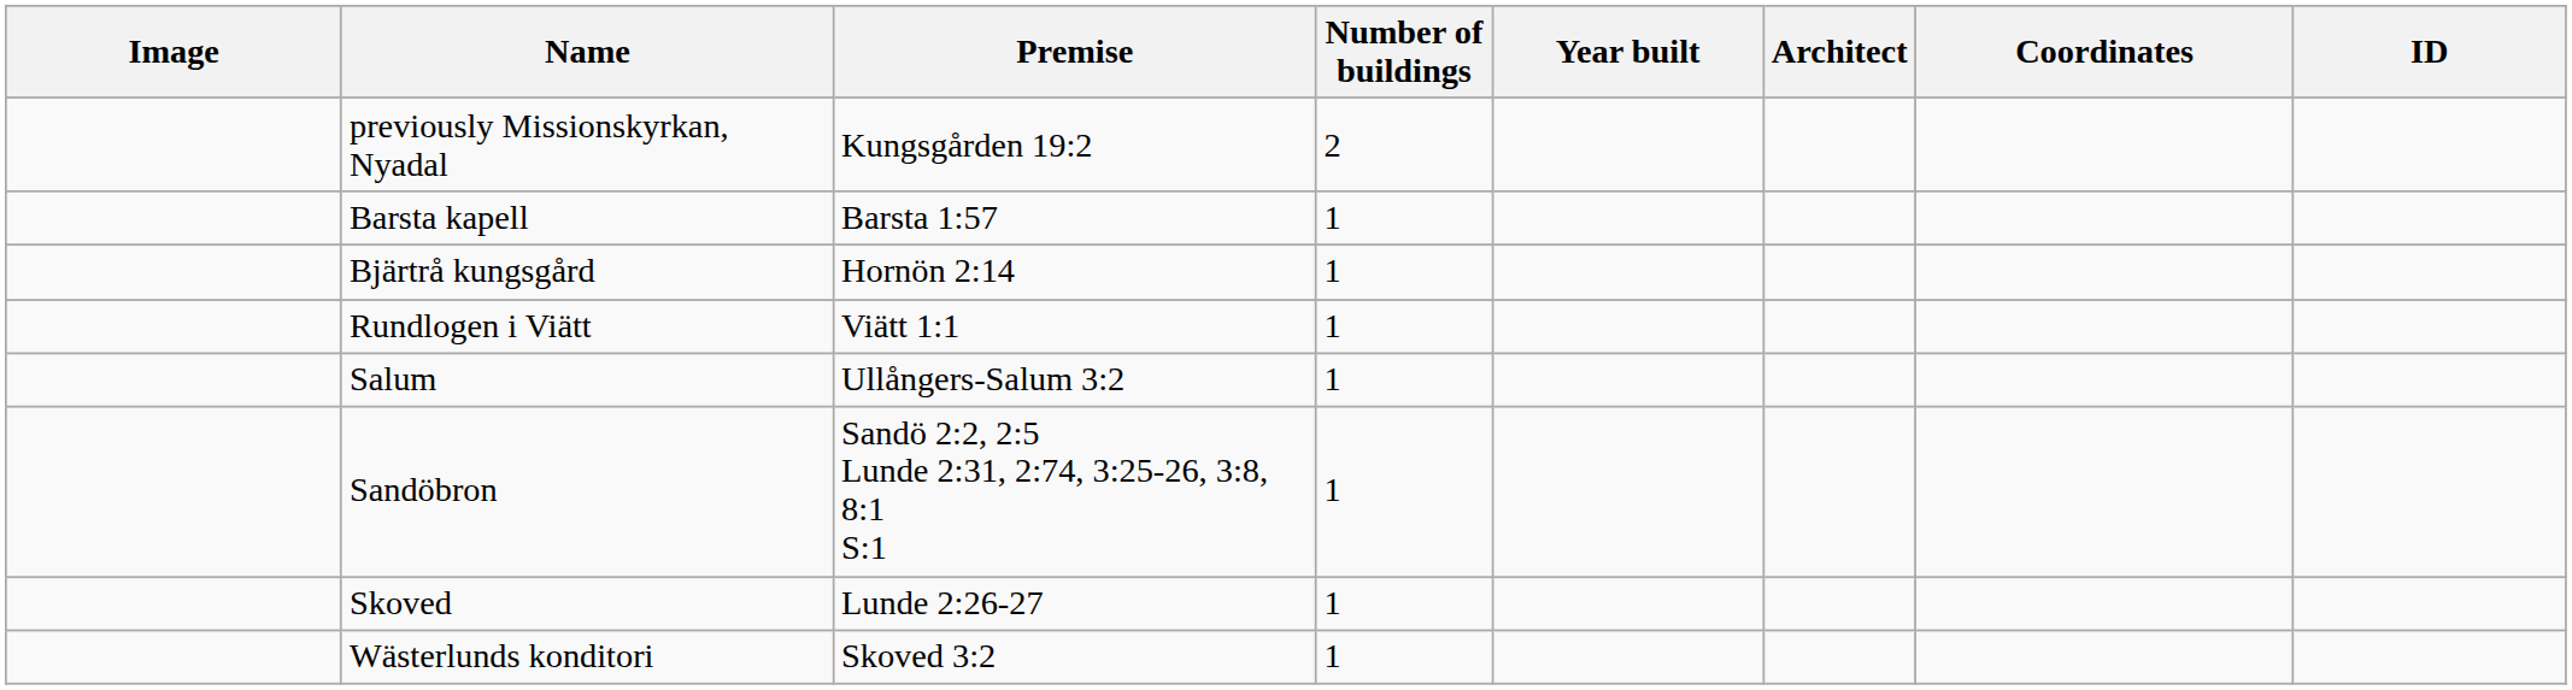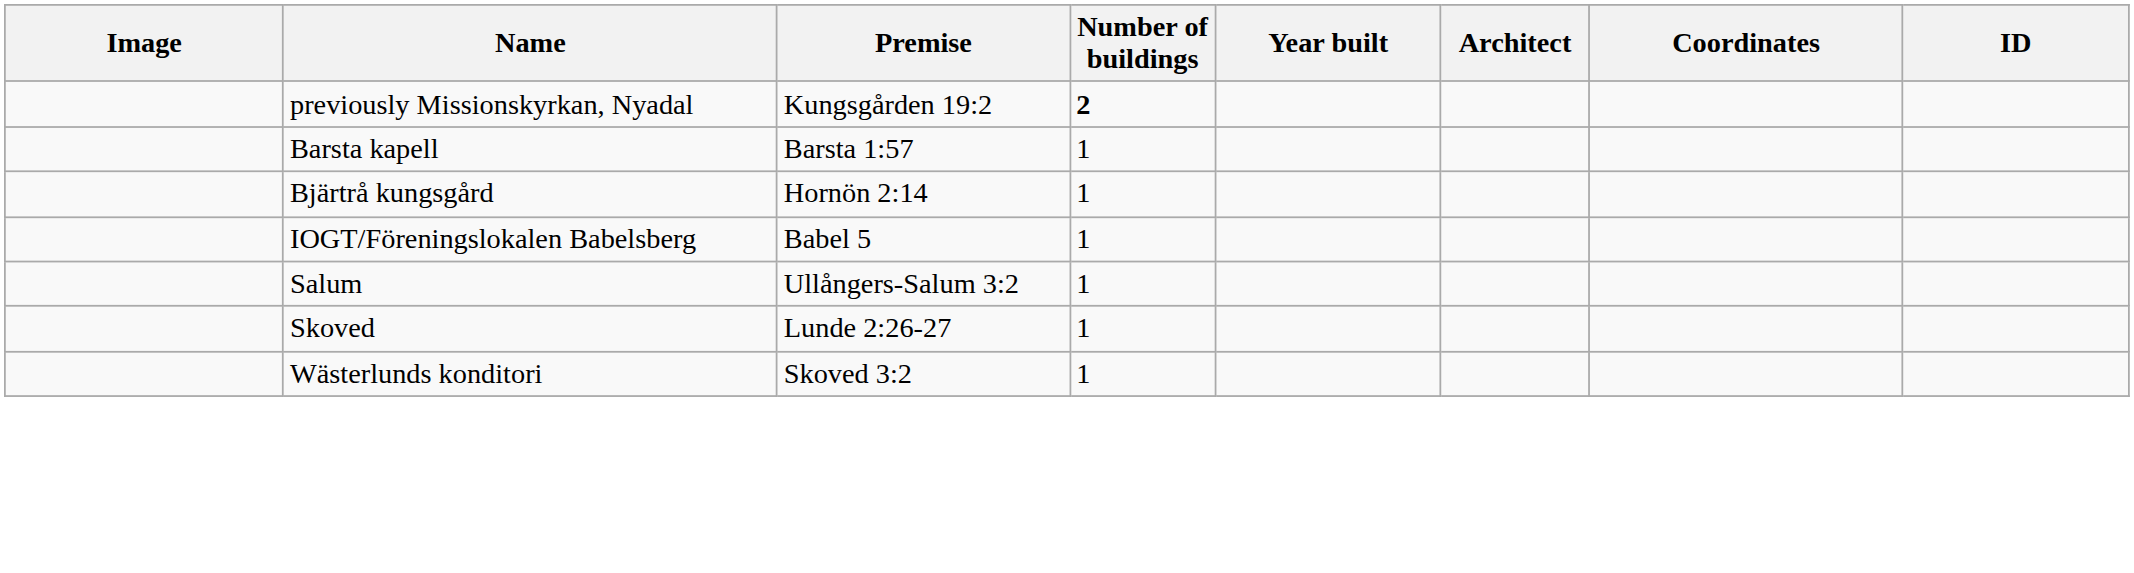previously Missionskyrkan, Nyadal | Number of buildings: normal -> bold
+ row: IOGT/Föreningslokalen Babelsberg | Babel 5 | 1
- row: Rundlogen i Viätt | Viätt 1:1 | 1
- row: Sandöbron | Sandö 2:2, 2:5 Lunde 2:31, 2:74, 3:25-26, 3:8, 8:1 S:1 | 1
